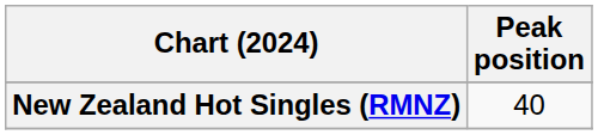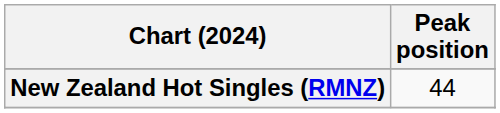New Zealand Hot Singles (RMNZ) | Peak position: 40 -> 44
